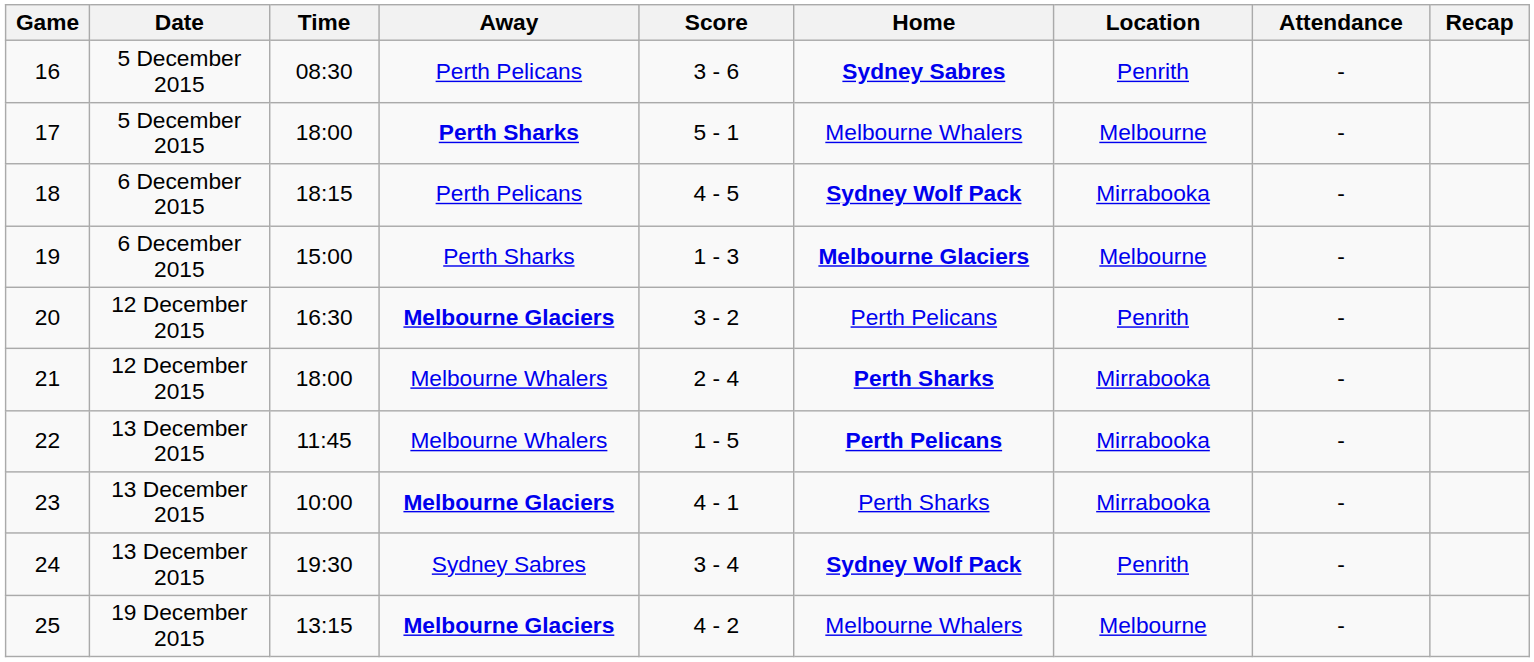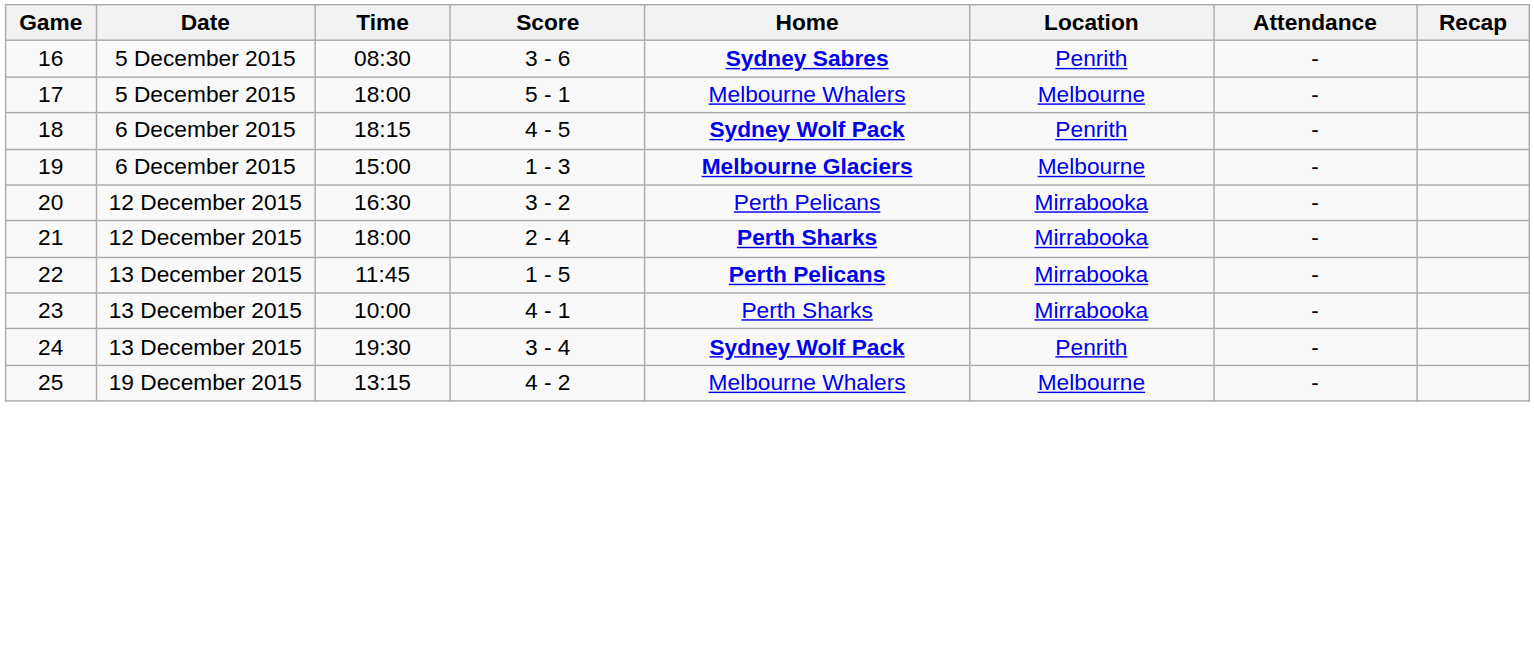- column: Away | Perth Pelicans | Perth Sharks | Perth Pelicans | Perth Sharks | Melbourne Glaciers | Melbourne Whalers | Melbourne Whalers | Melbourne Glaciers | Sydney Sabres | Melbourne Glaciers
18 | Location: Mirrabooka -> Penrith
20 | Location: Penrith -> Mirrabooka
